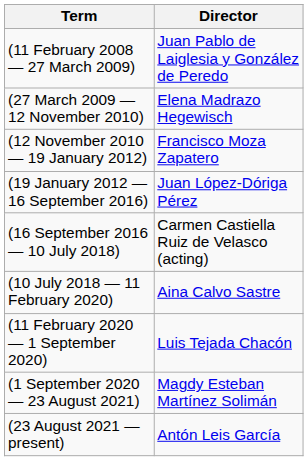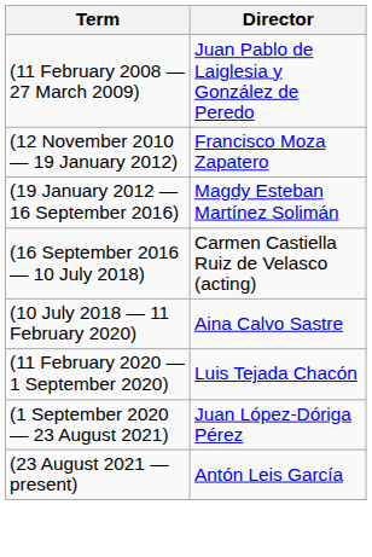- row: (27 March 2009 — 12 November 2010) | Elena Madrazo Hegewisch
(19 January 2012 — 16 September 2016) | Director: Juan López-Dóriga Pérez -> Magdy Esteban Martínez Solimán
(1 September 2020 — 23 August 2021) | Director: Magdy Esteban Martínez Solimán -> Juan López-Dóriga Pérez
